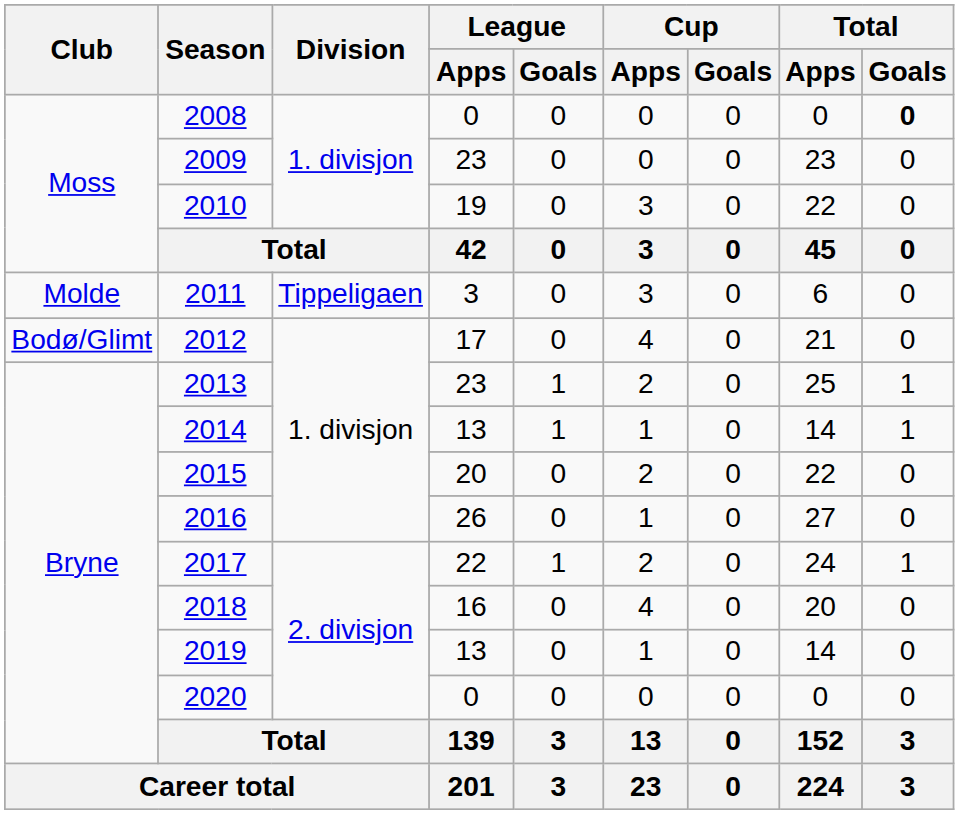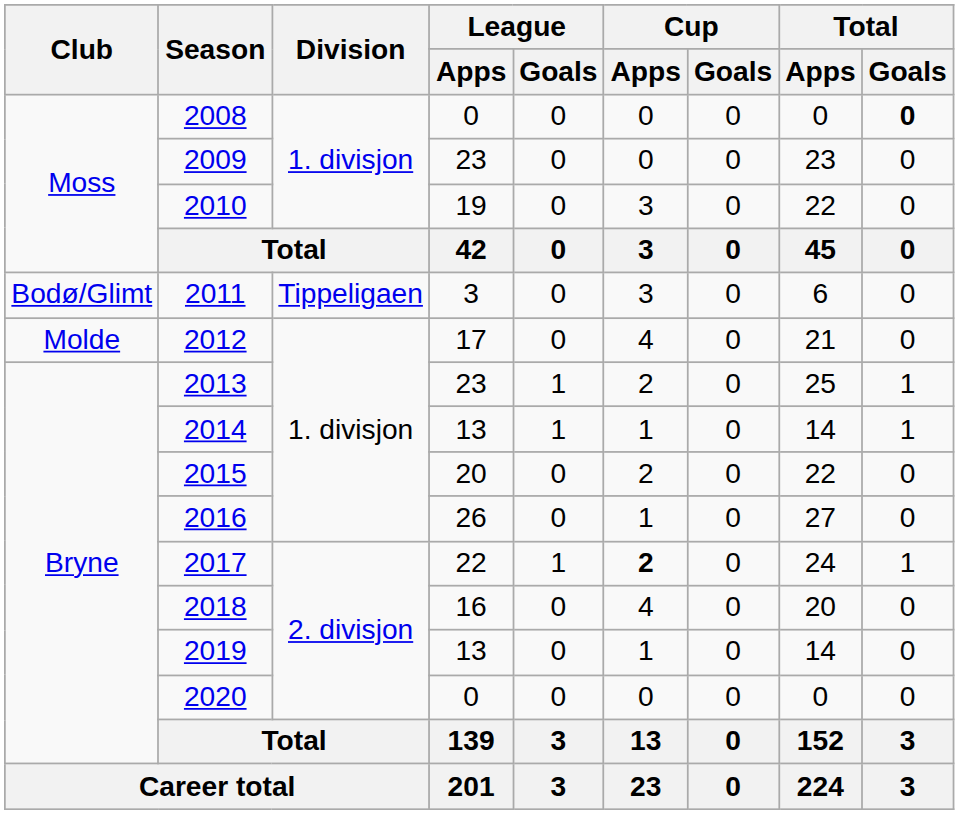2011 | Club: Molde -> Bodø/Glimt
2012 | Club: Bodø/Glimt -> Molde
2017 | Cup / Apps: normal -> bold
